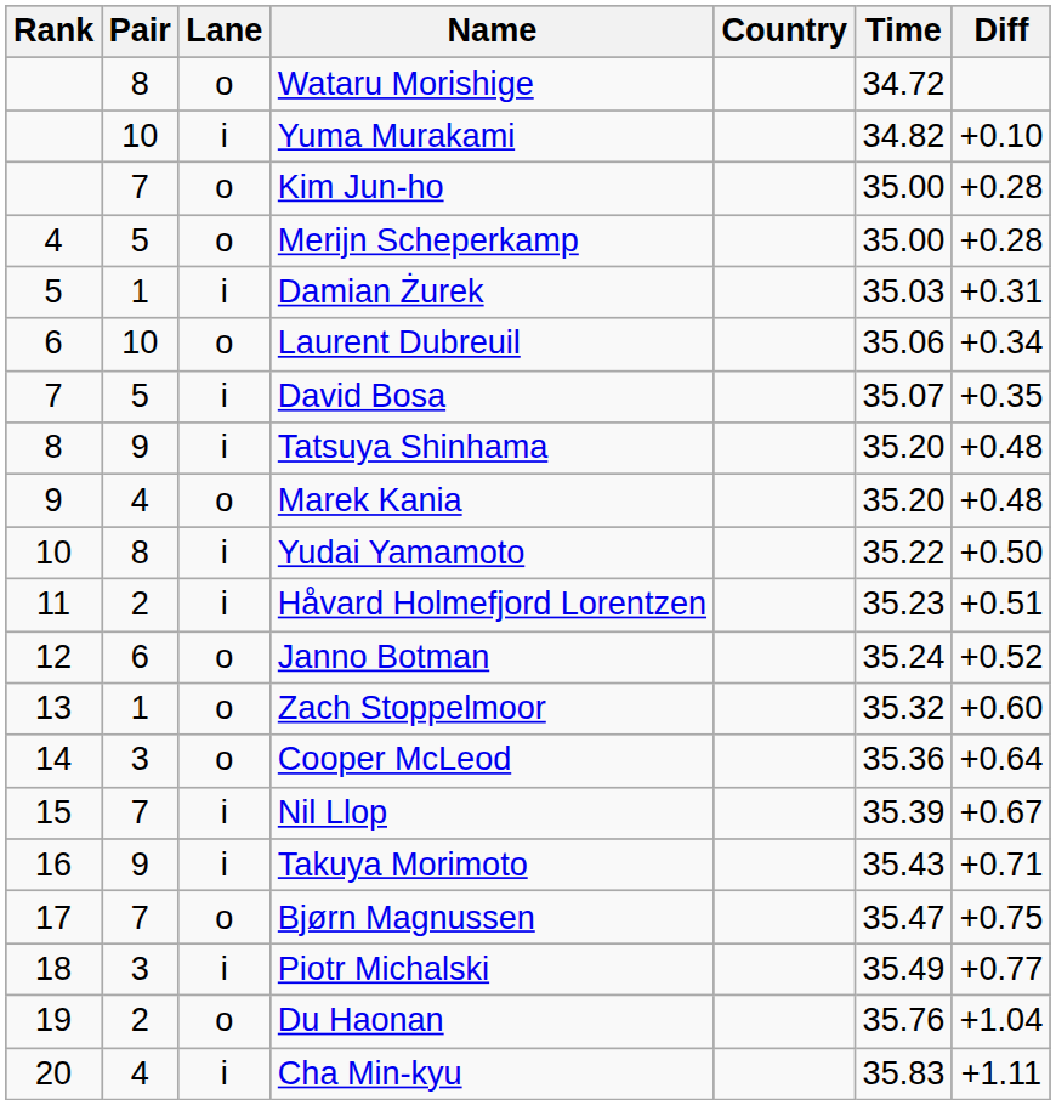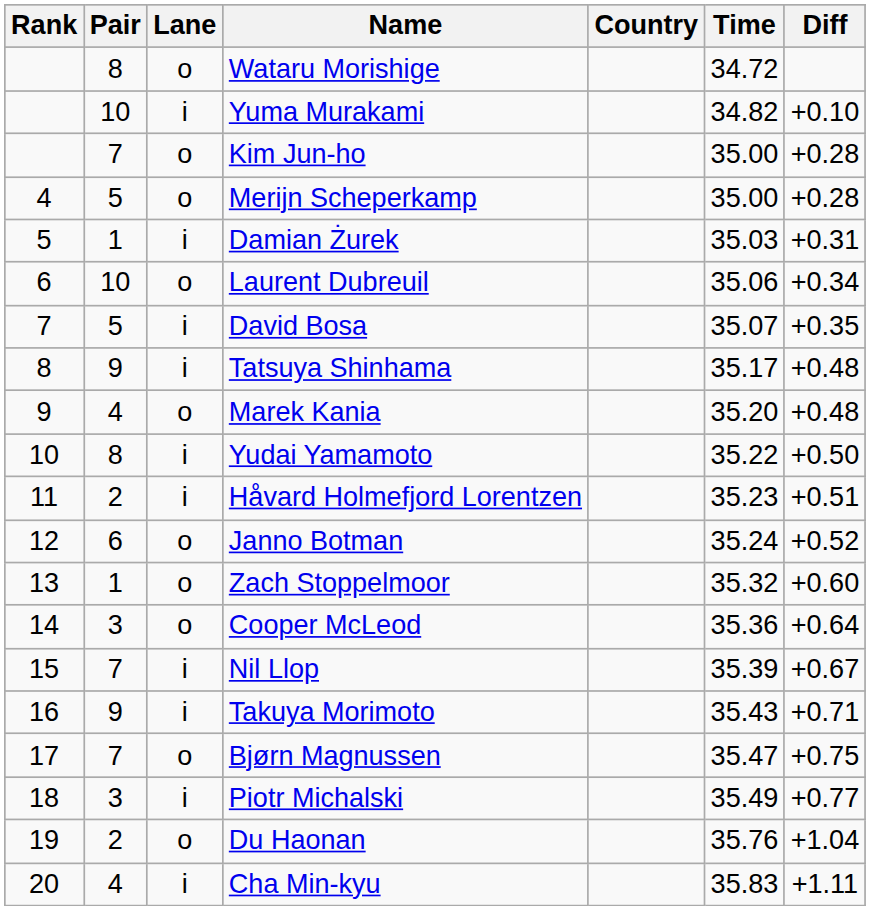Tatsuya Shinhama | Time: 35.20 -> 35.17
